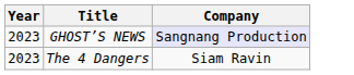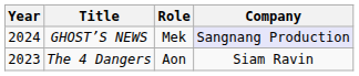+ column: Role | Mek | Aon
GHOST’S NEWS | Year: 2023 -> 2024
